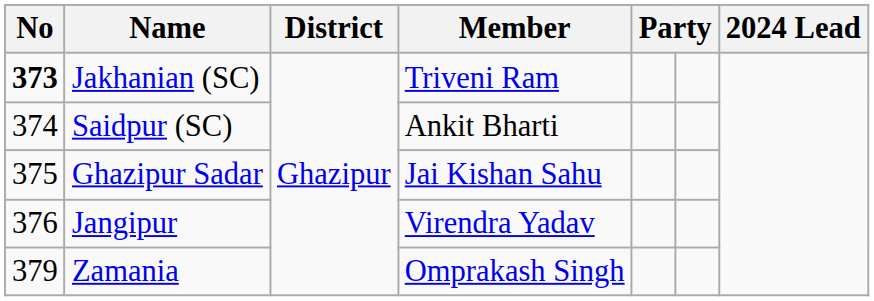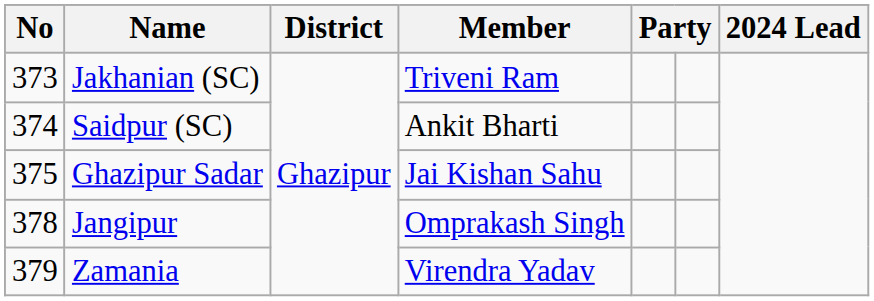Jakhanian (SC) | No: bold -> normal
Jangipur | No: 376 -> 378
Jangipur | Member: Virendra Yadav -> Omprakash Singh
Zamania | Member: Omprakash Singh -> Virendra Yadav
